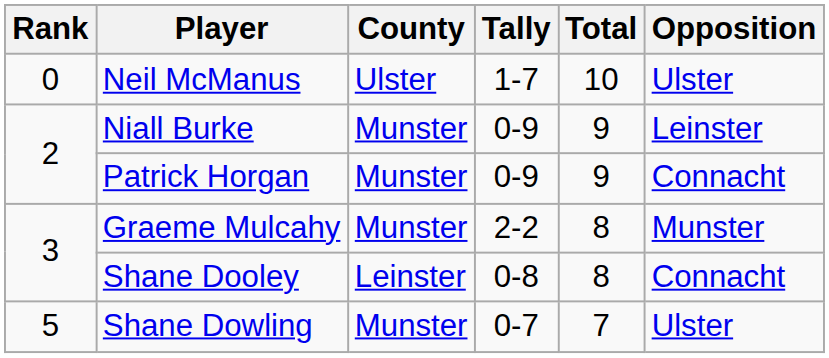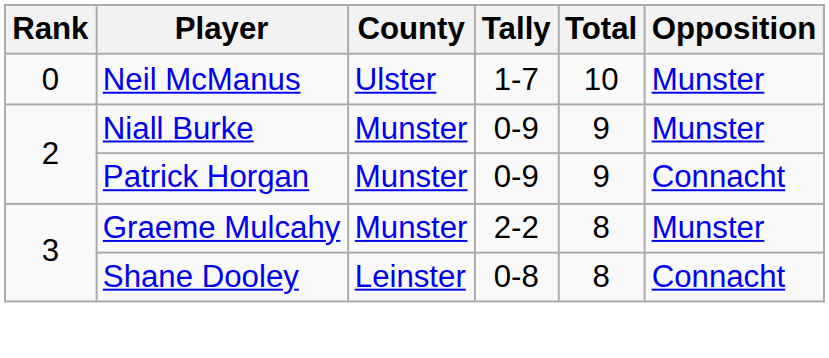Neil McManus | Opposition: Ulster -> Munster
Niall Burke | Opposition: Leinster -> Munster
- row: 5 | Shane Dowling | Munster | 0-7 | 7 | Ulster
